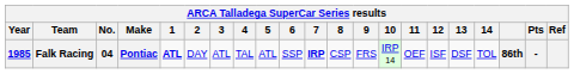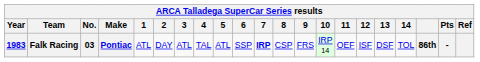Falk Racing | Year: 1985 -> 1983
Falk Racing | No.: 04 -> 03
Falk Racing | 1: bold -> normal
